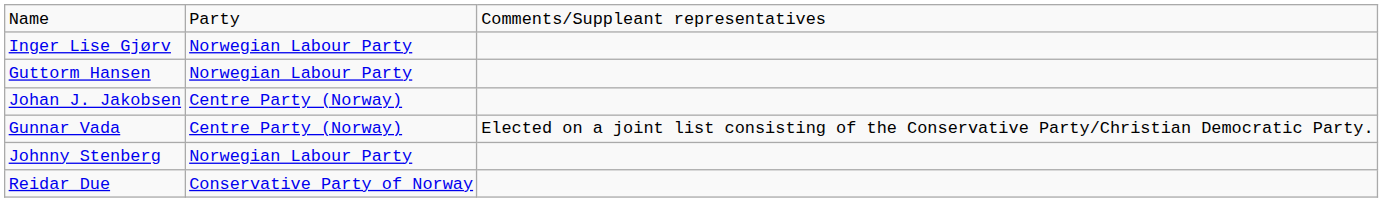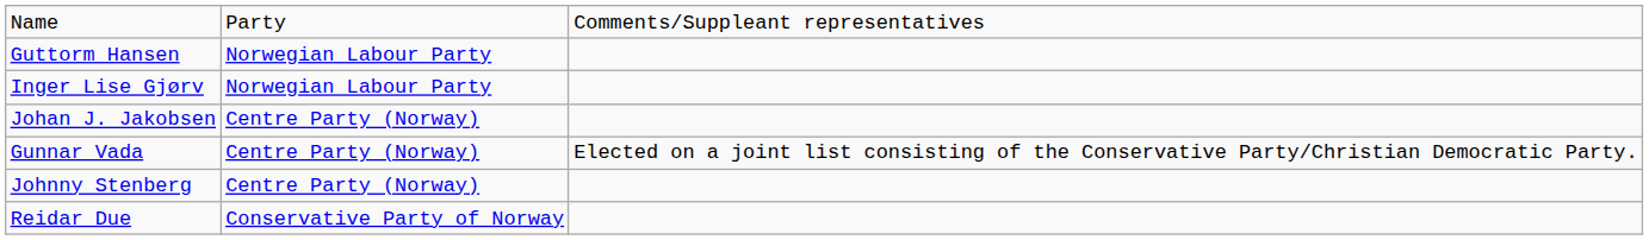rows swapped: Guttorm Hansen <-> Inger Lise Gjørv
Johnny Stenberg | column 2: Norwegian Labour Party -> Centre Party (Norway)
